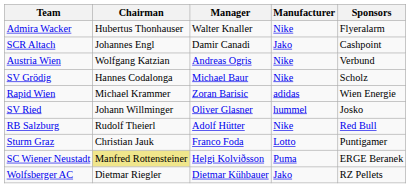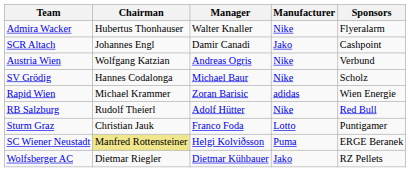- row: SV Ried | Johann Willminger | Oliver Glasner | hummel | Josko
